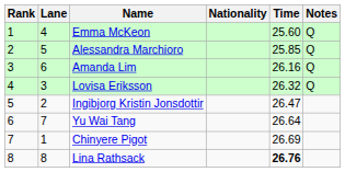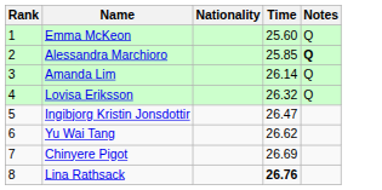- column: Lane | 4 | 5 | 6 | 3 | 2 | 7 | 1 | 8
Alessandra Marchioro | Notes: normal -> bold
Amanda Lim | Time: 26.16 -> 26.14
Yu Wai Tang | Time: 26.64 -> 26.62
